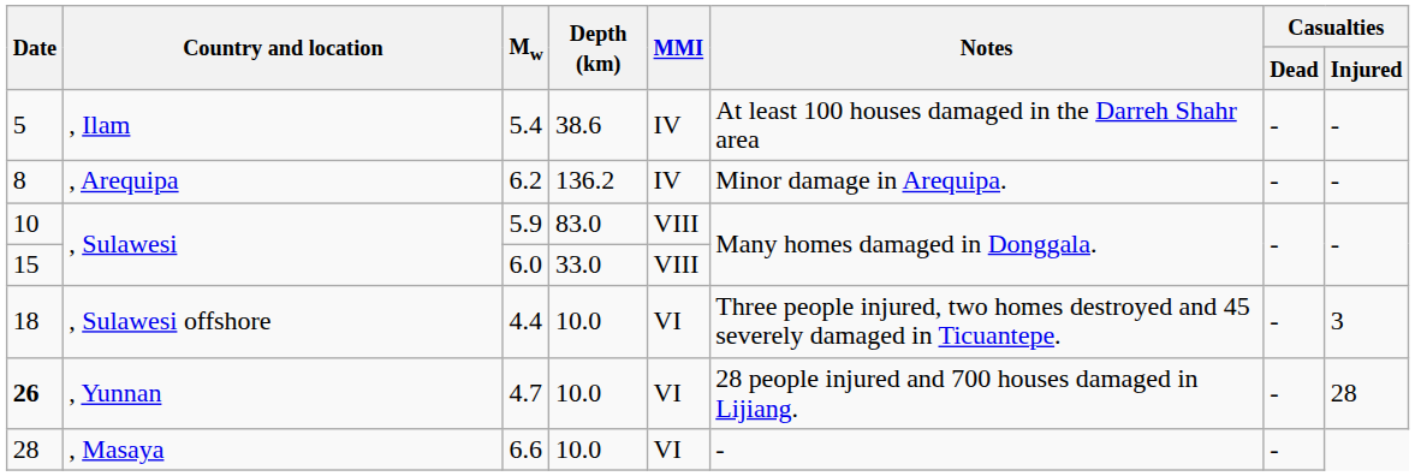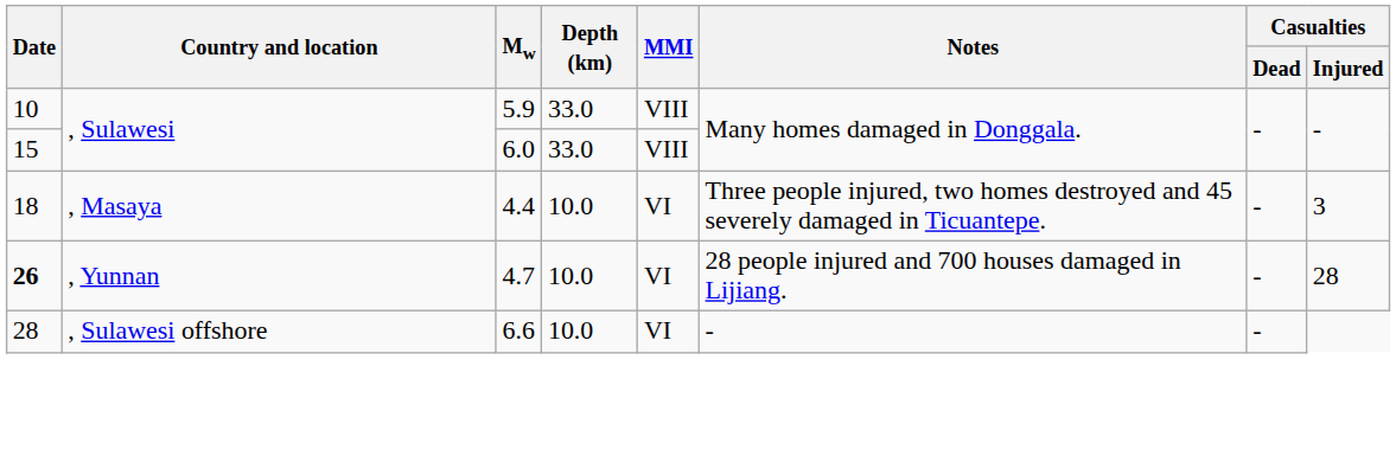- row: 5 | , Ilam | 5.4 | 38.6 | IV | At least 100 houses damaged in the Darreh Shahr area | - | -
- row: 8 | , Arequipa | 6.2 | 136.2 | IV | Minor damage in Arequipa. | - | -
5.9 | Depth (km): 83.0 -> 33.0
4.4 | Country and location: , Sulawesi offshore -> , Masaya
6.6 | Country and location: , Masaya -> , Sulawesi offshore
